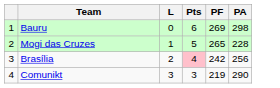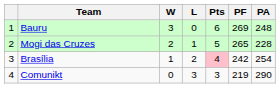+ column: W | 3 | 2 | 1 | 0
Bauru | PA: 298 -> 248
Brasília | PA: 256 -> 254
